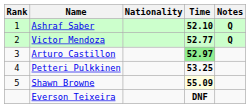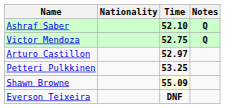- column: Rank | 1 | 2 | 3 | 4 | 5
Victor Mendoza | Time: 52.77 -> 52.75
Arturo Castillon | Time: lightgreen background -> no background
